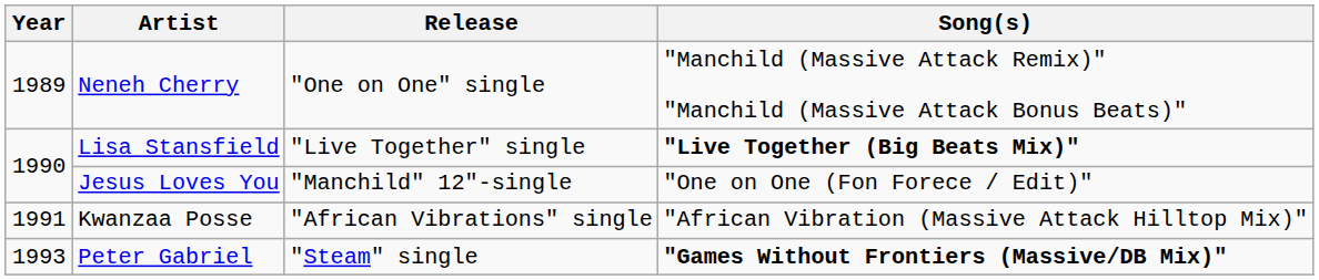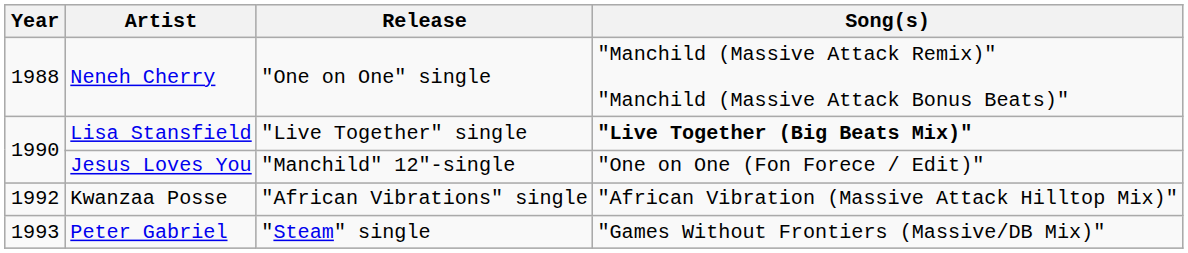Neneh Cherry | Year: 1989 -> 1988
Kwanzaa Posse | Year: 1991 -> 1992
Peter Gabriel | Song(s): bold -> normal
